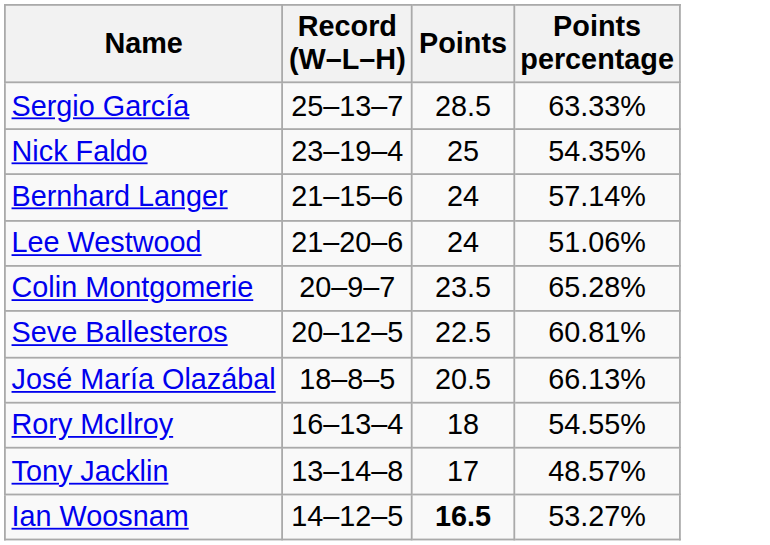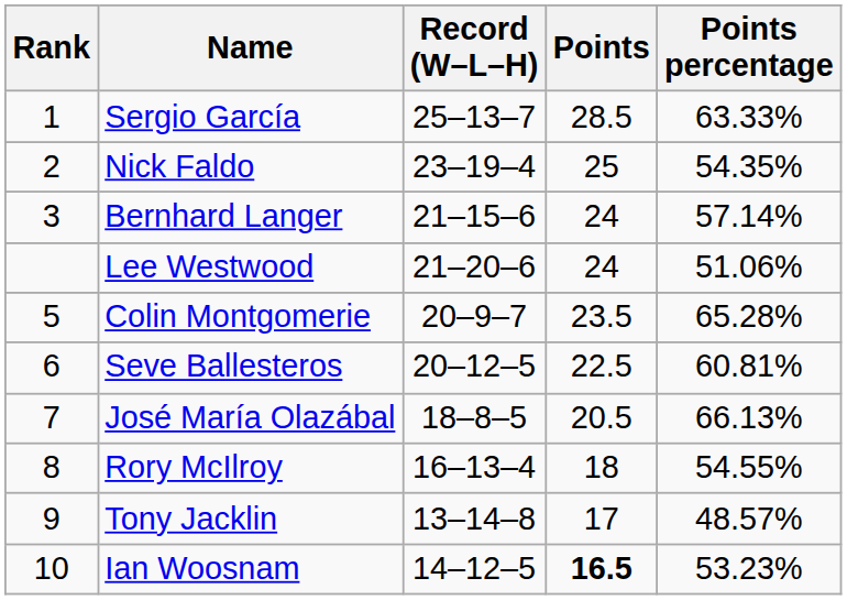+ column: Rank | 1 | 2 | 3 | 5 | 6 | 7 | 8 | 9 | 10
Ian Woosnam | Points percentage: 53.27% -> 53.23%
